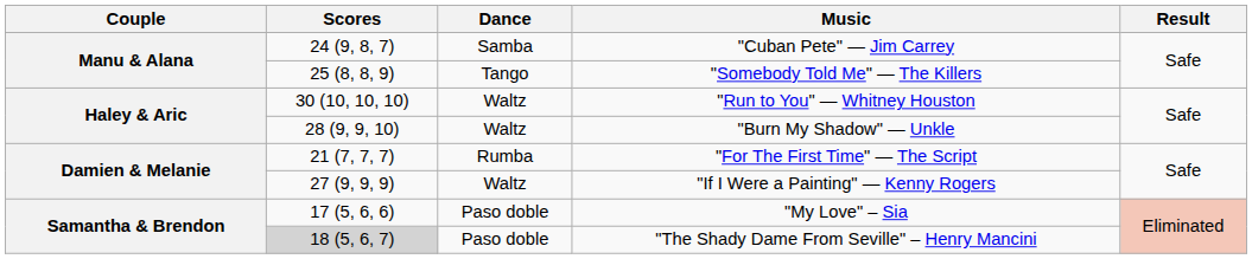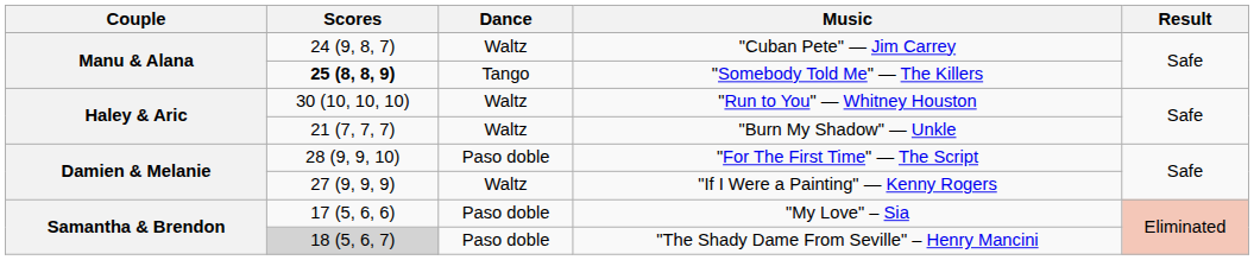"Cuban Pete" — Jim Carrey | Dance: Samba -> Waltz
"Somebody Told Me" — The Killers | Scores: normal -> bold
"Burn My Shadow" — Unkle | Scores: 28 (9, 9, 10) -> 21 (7, 7, 7)
"For The First Time" — The Script | Scores: 21 (7, 7, 7) -> 28 (9, 9, 10)
"For The First Time" — The Script | Dance: Rumba -> Paso doble
